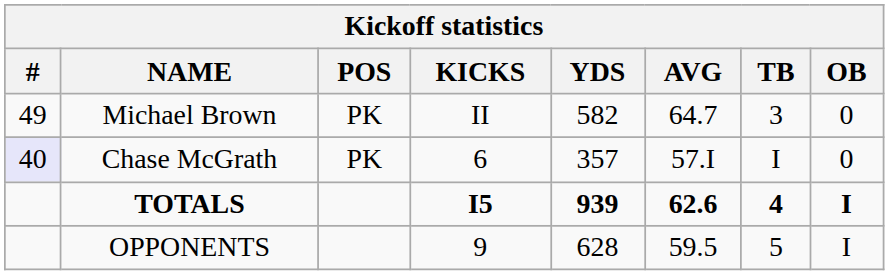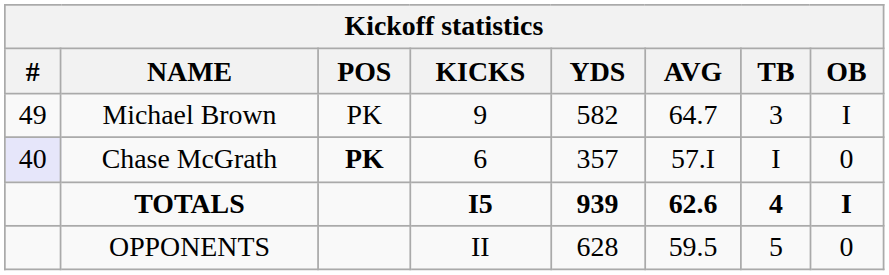Michael Brown | KICKS: II -> 9
Michael Brown | OB: 0 -> I
Chase McGrath | POS: normal -> bold
OPPONENTS | KICKS: 9 -> II
OPPONENTS | OB: I -> 0
